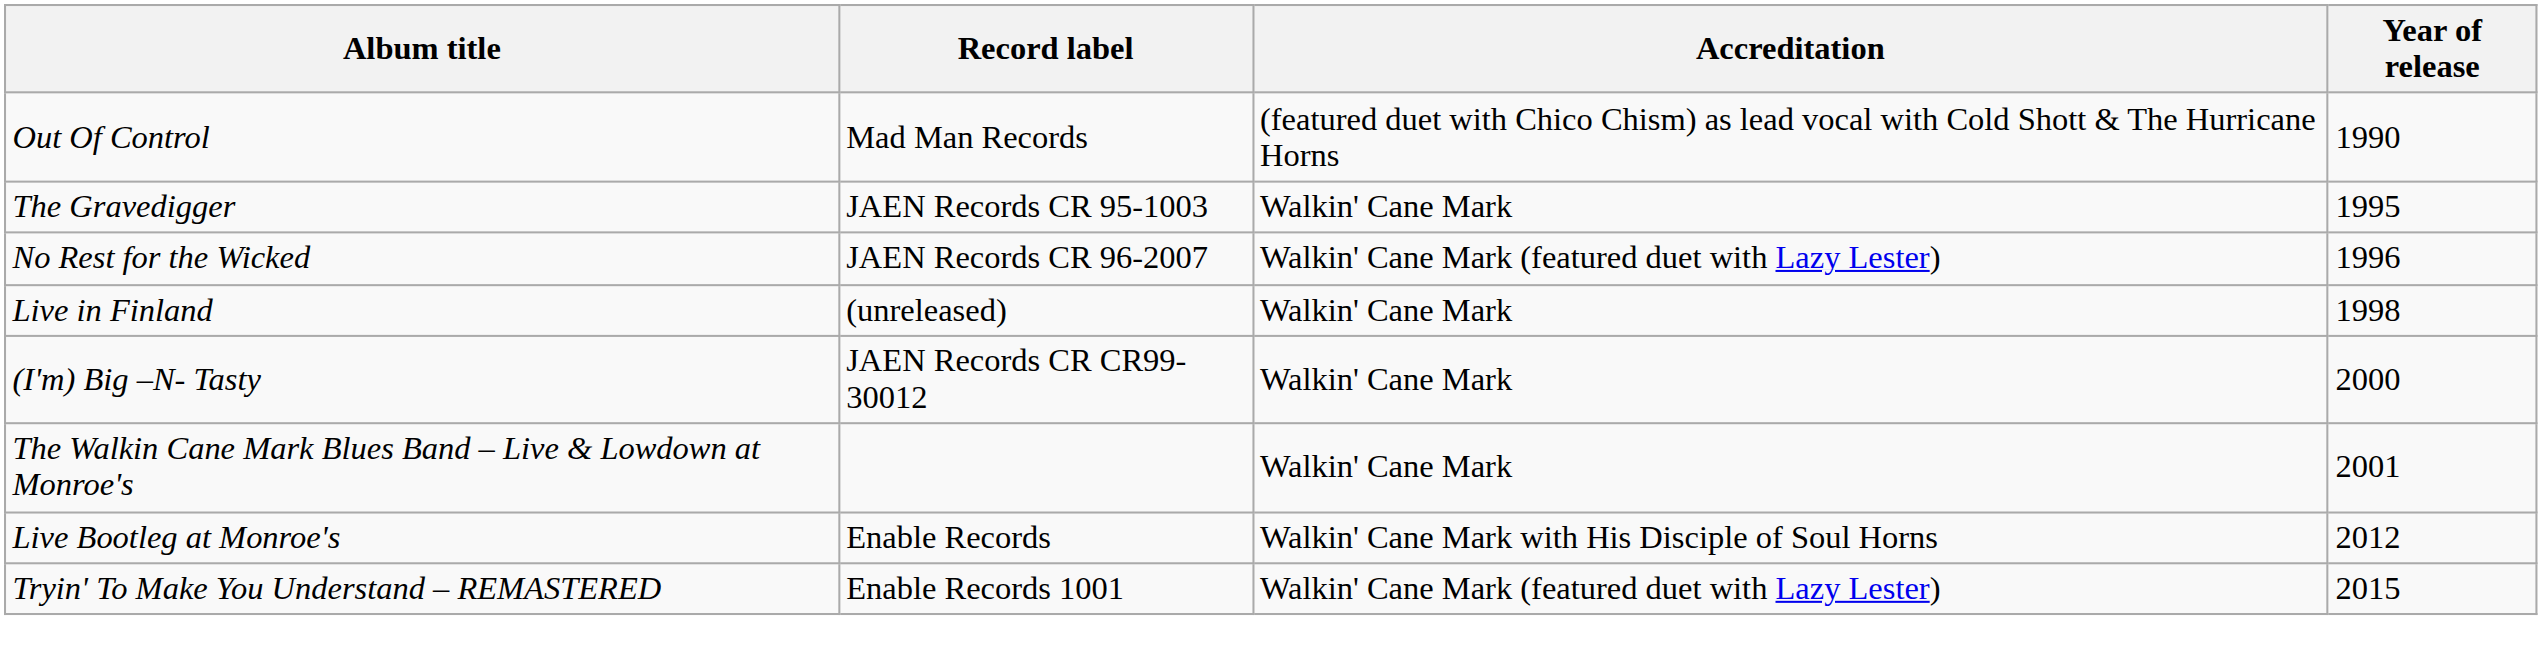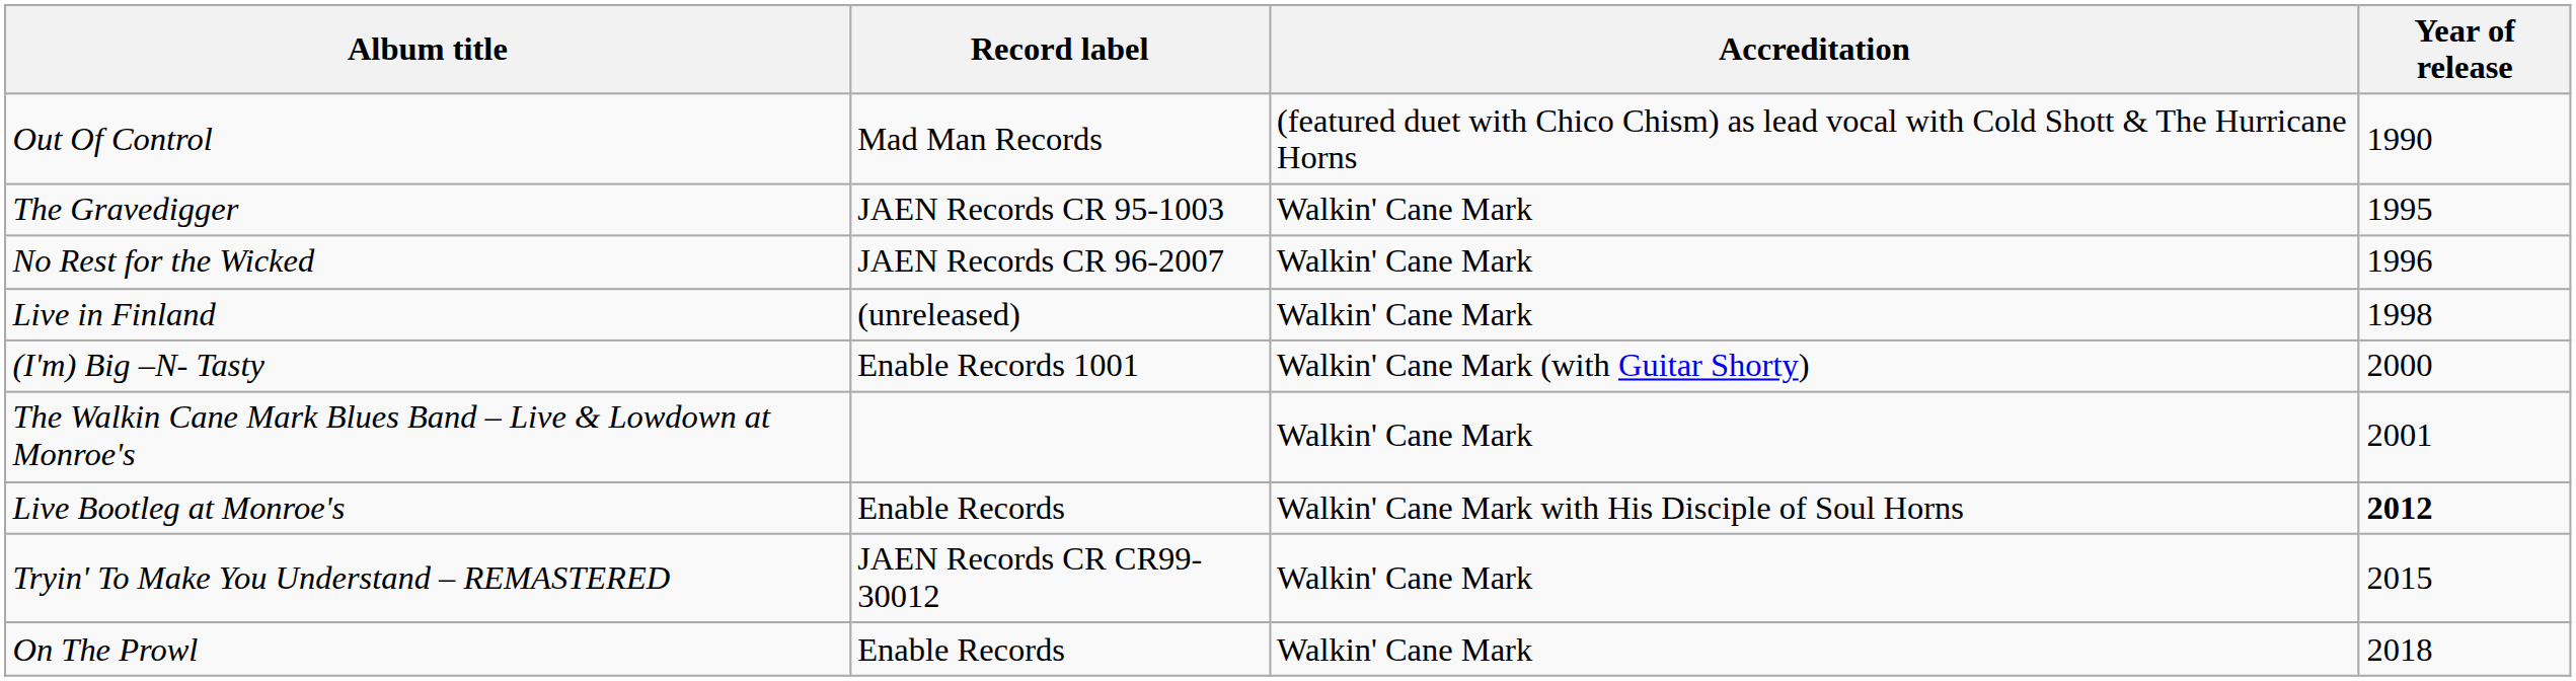No Rest for the Wicked | Accreditation: Walkin' Cane Mark (featured duet with Lazy Lester) -> Walkin' Cane Mark
(I'm) Big –N- Tasty | Record label: JAEN Records CR CR99-30012 -> Enable Records 1001
(I'm) Big –N- Tasty | Accreditation: Walkin' Cane Mark -> Walkin' Cane Mark (with Guitar Shorty)
Live Bootleg at Monroe's | Year of release: normal -> bold
Tryin' To Make You Understand – REMASTERED | Record label: Enable Records 1001 -> JAEN Records CR CR99-30012
Tryin' To Make You Understand – REMASTERED | Accreditation: Walkin' Cane Mark (featured duet with Lazy Lester) -> Walkin' Cane Mark
+ row: On The Prowl | Enable Records | Walkin' Cane Mark | 2018
